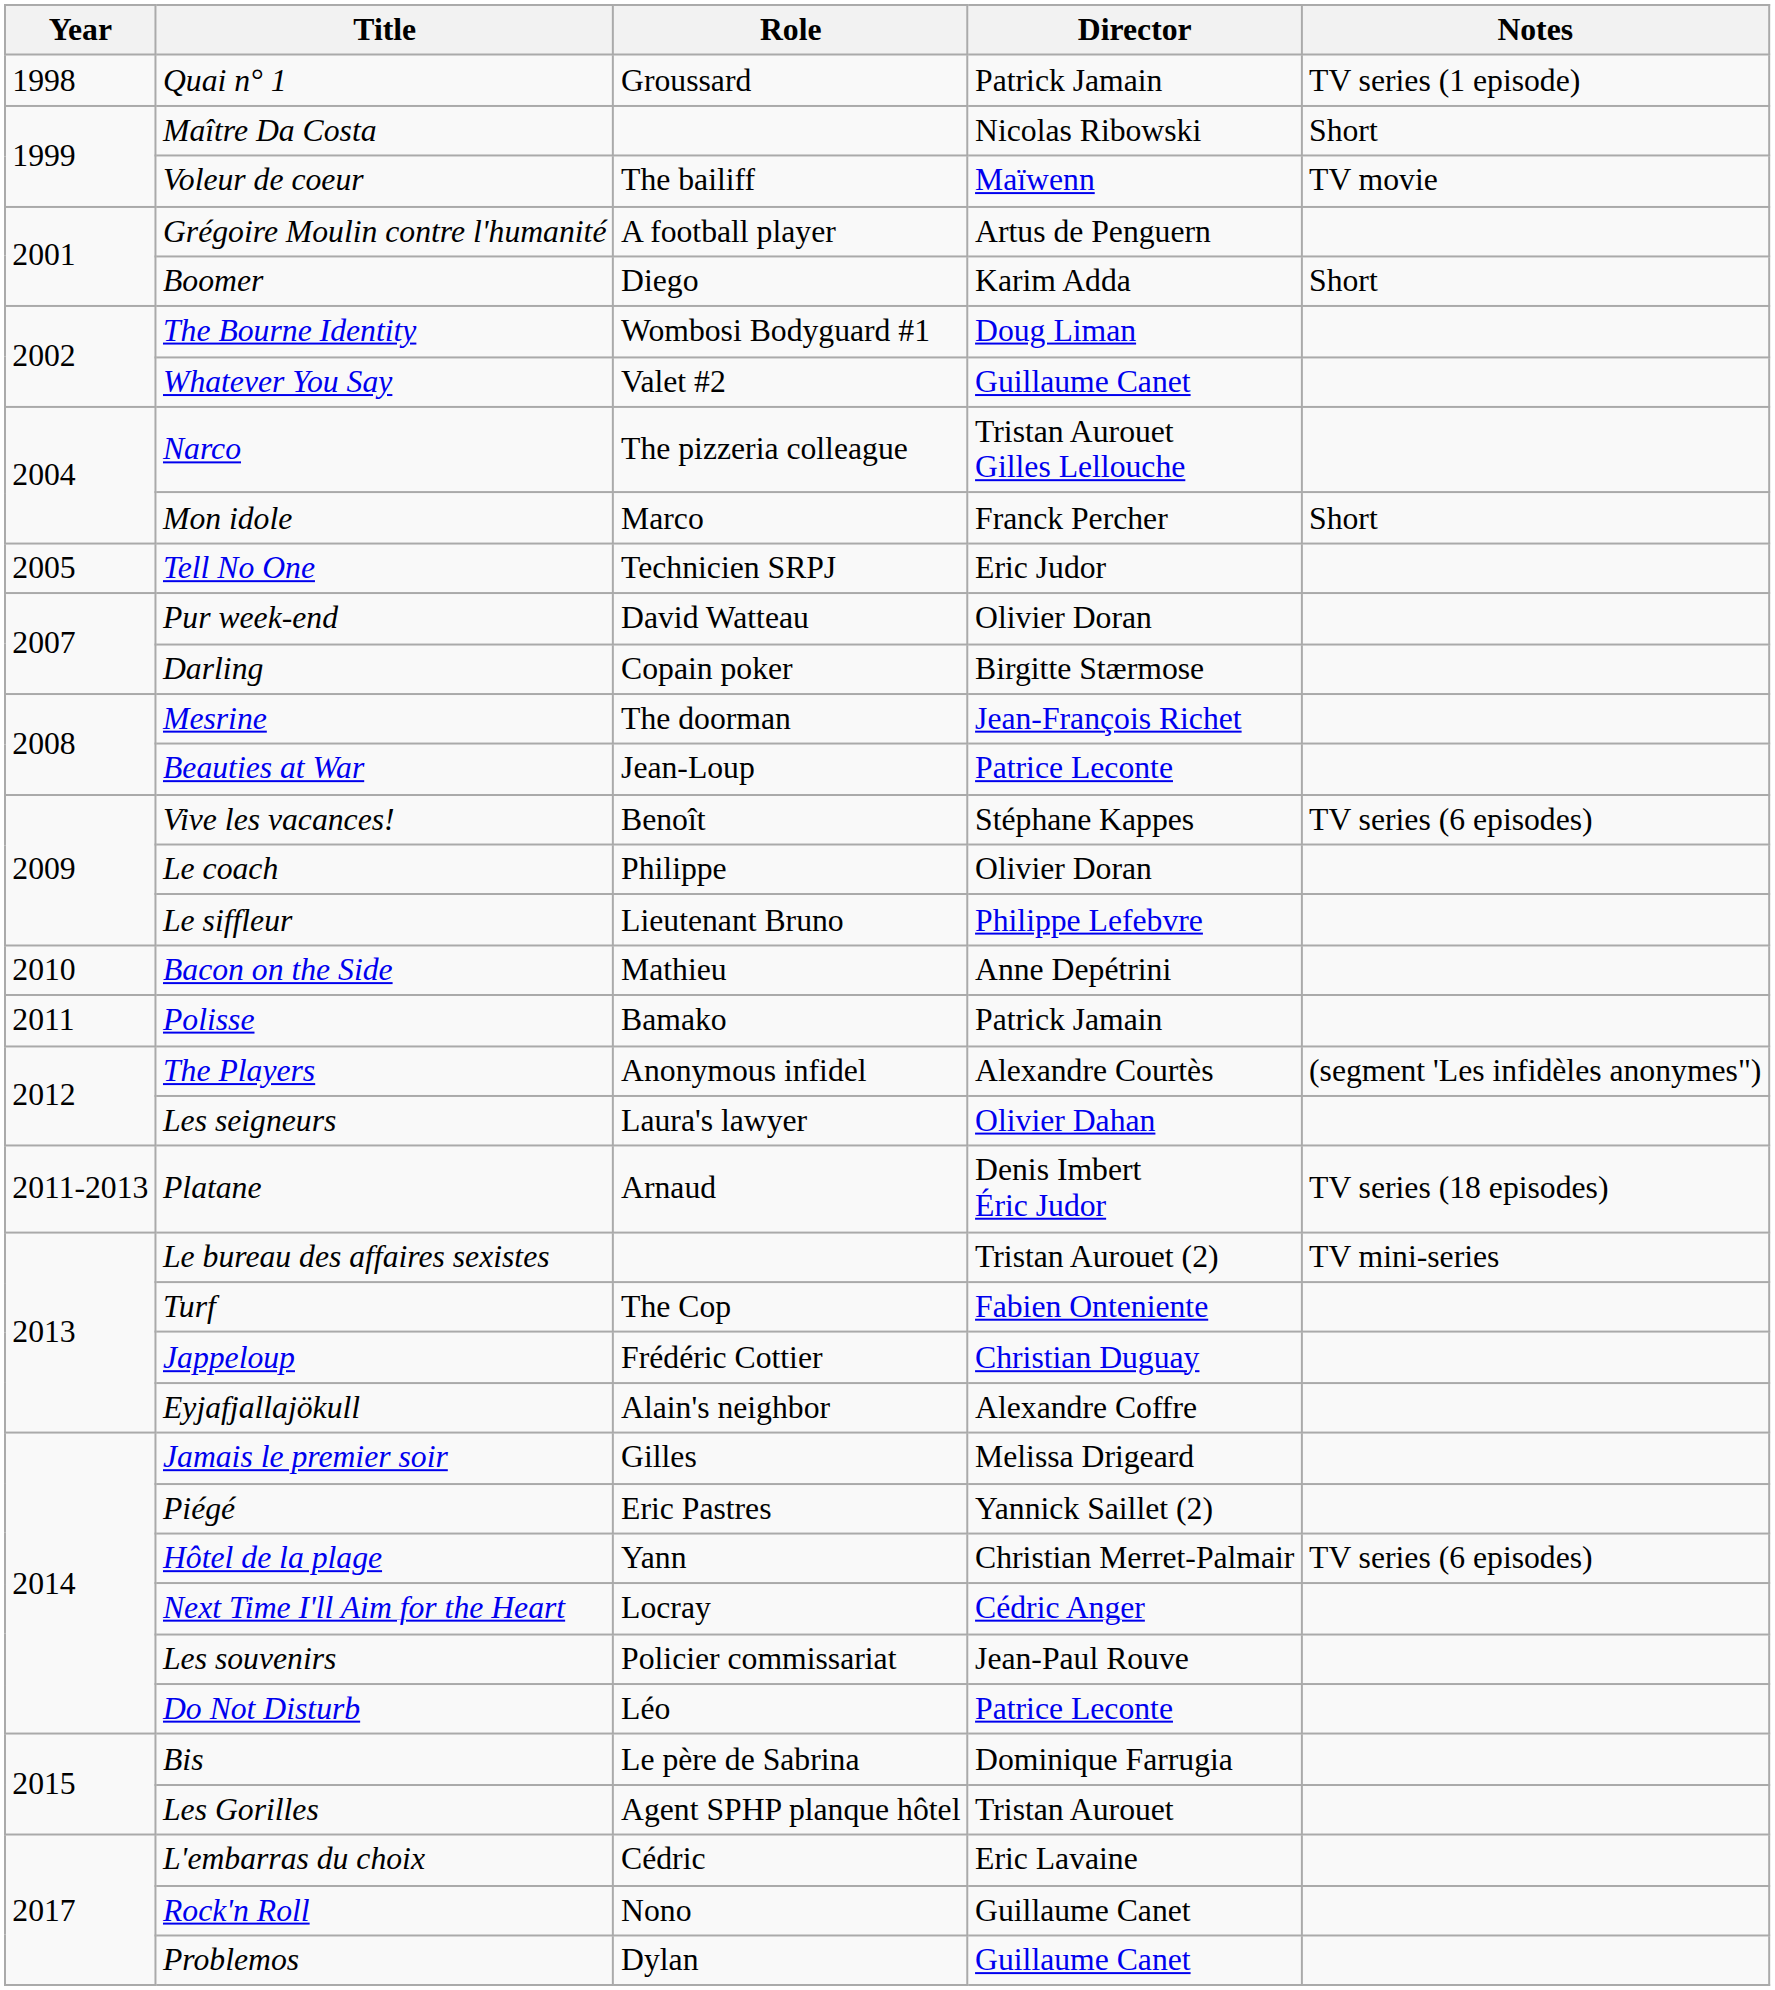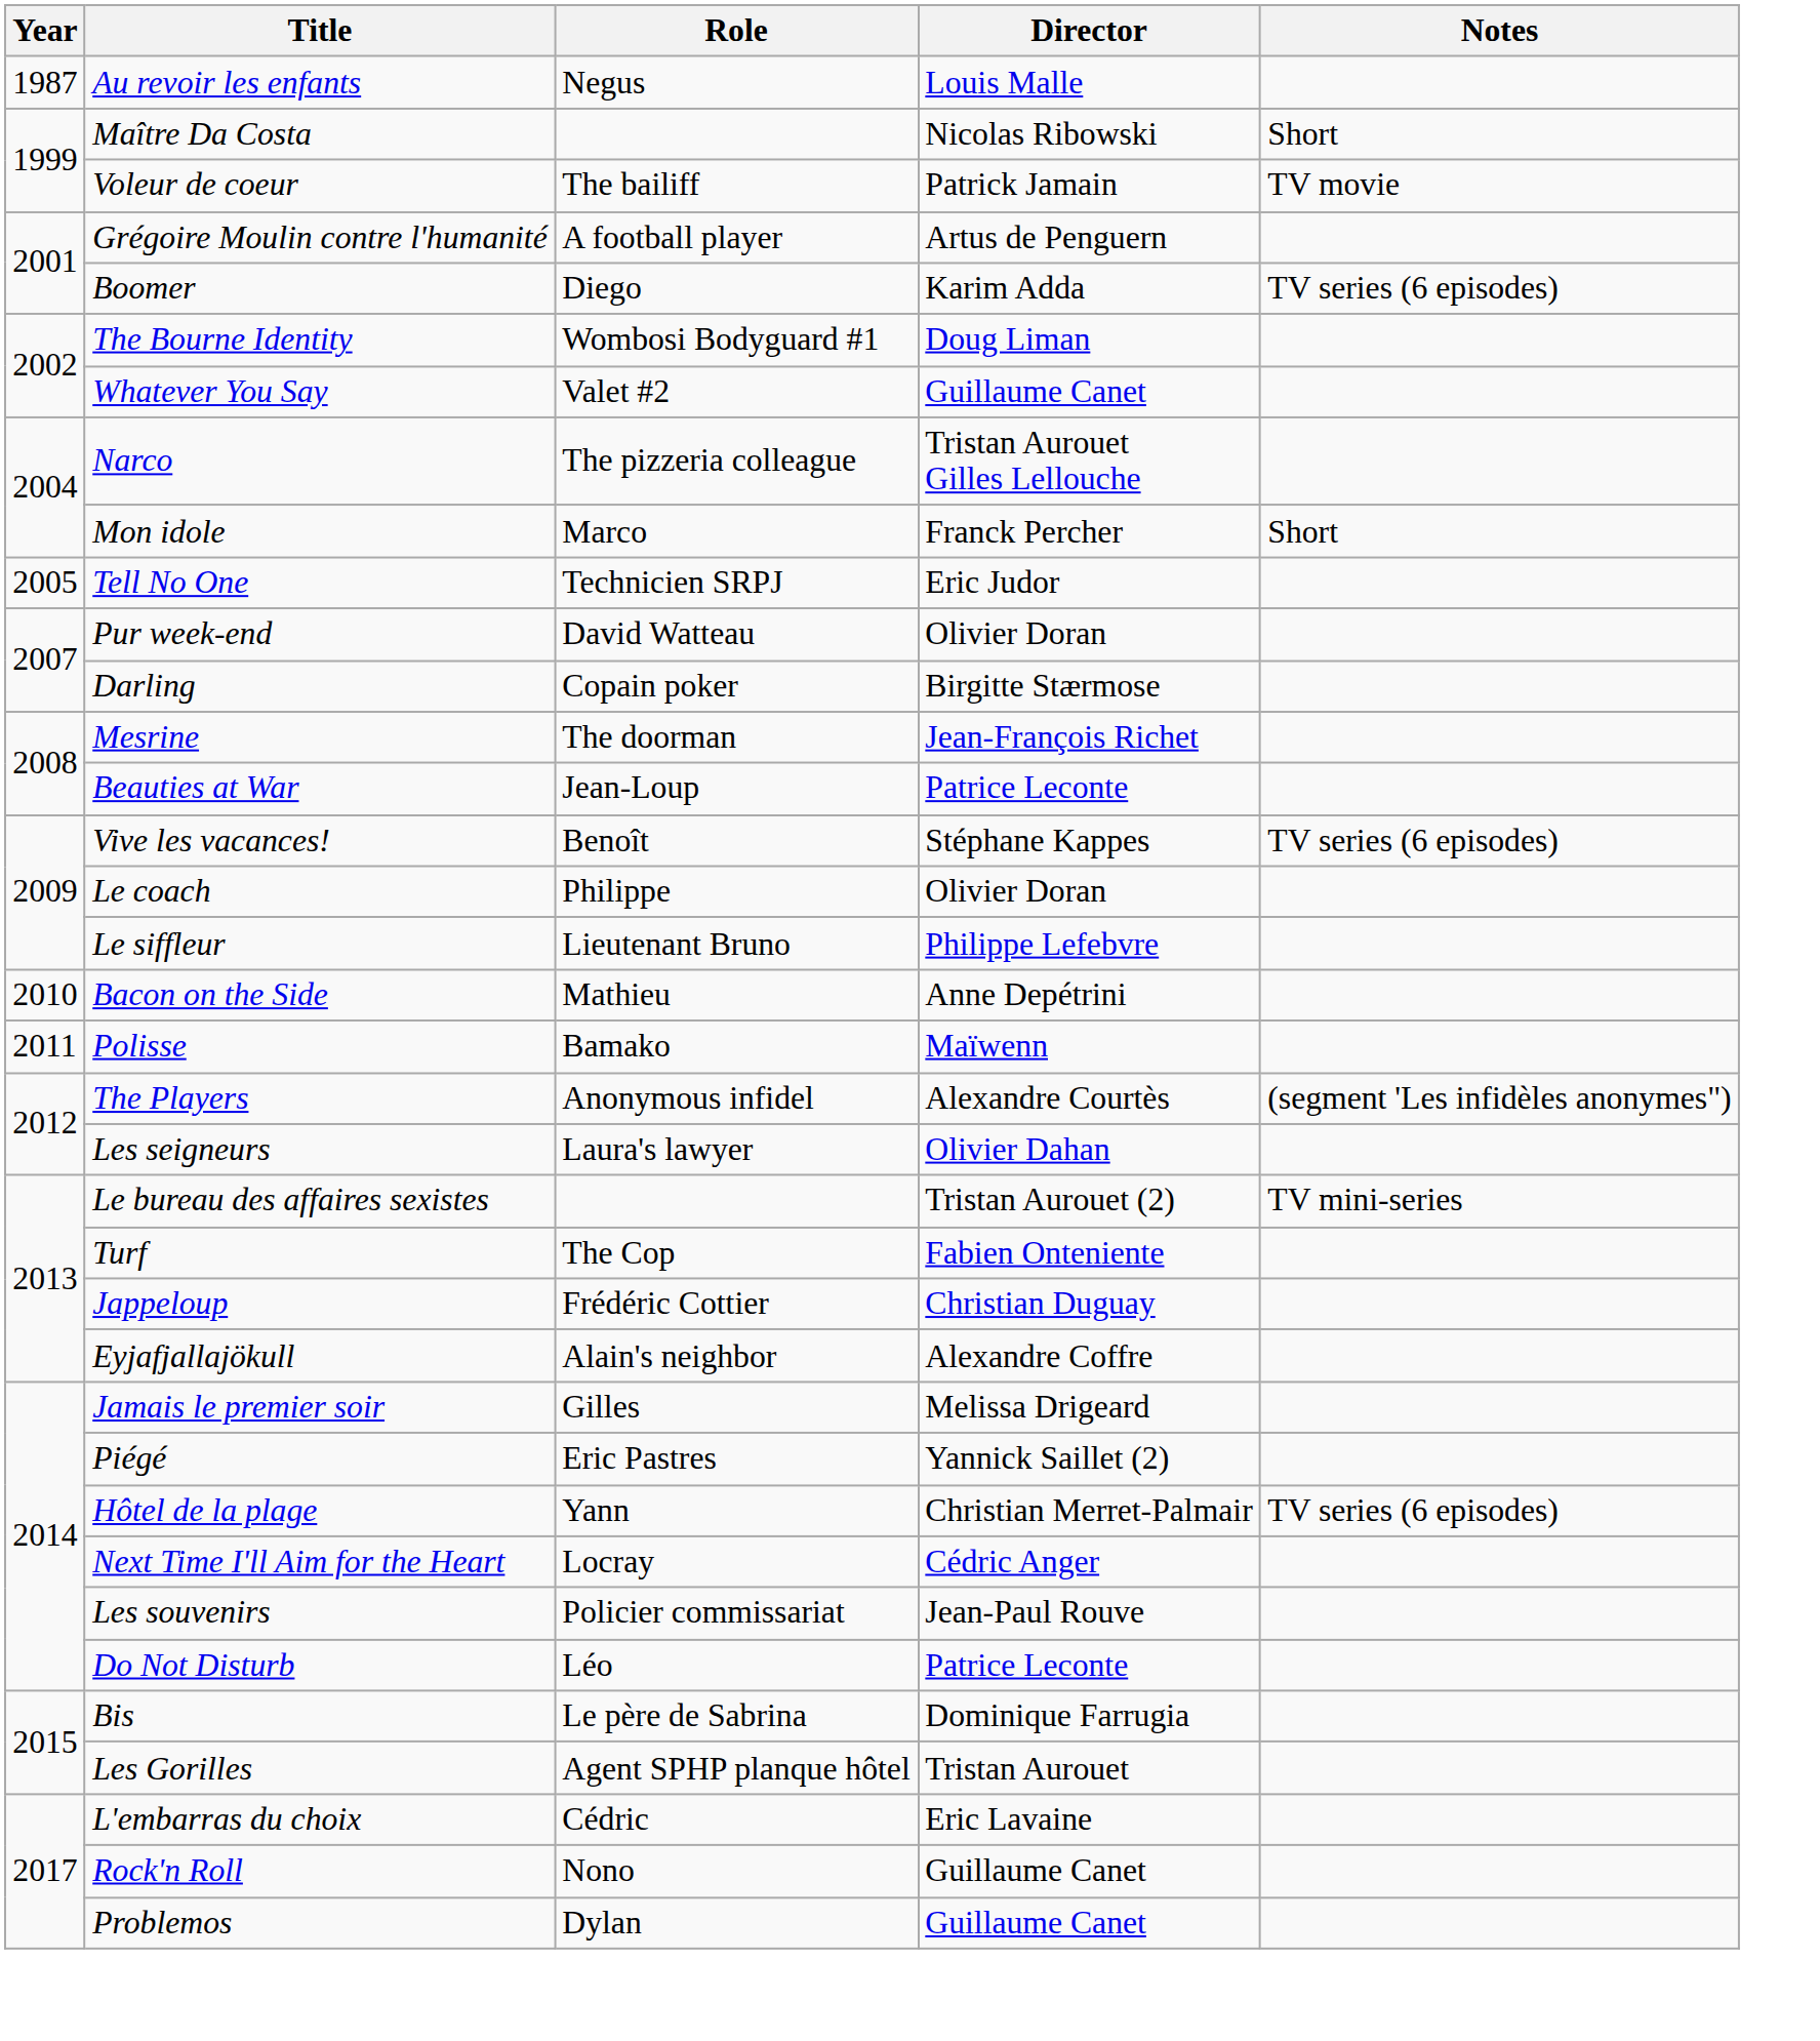+ row: 1987 | Au revoir les enfants | Negus | Louis Malle
- row: 1998 | Quai n° 1 | Groussard | Patrick Jamain | TV series (1 episode)
Voleur de coeur | Director: Maïwenn -> Patrick Jamain
Boomer | Notes: Short -> TV series (6 episodes)
Polisse | Director: Patrick Jamain -> Maïwenn
- row: 2011-2013 | Platane | Arnaud | Denis Imbert Éric Judor | TV series (18 episodes)
